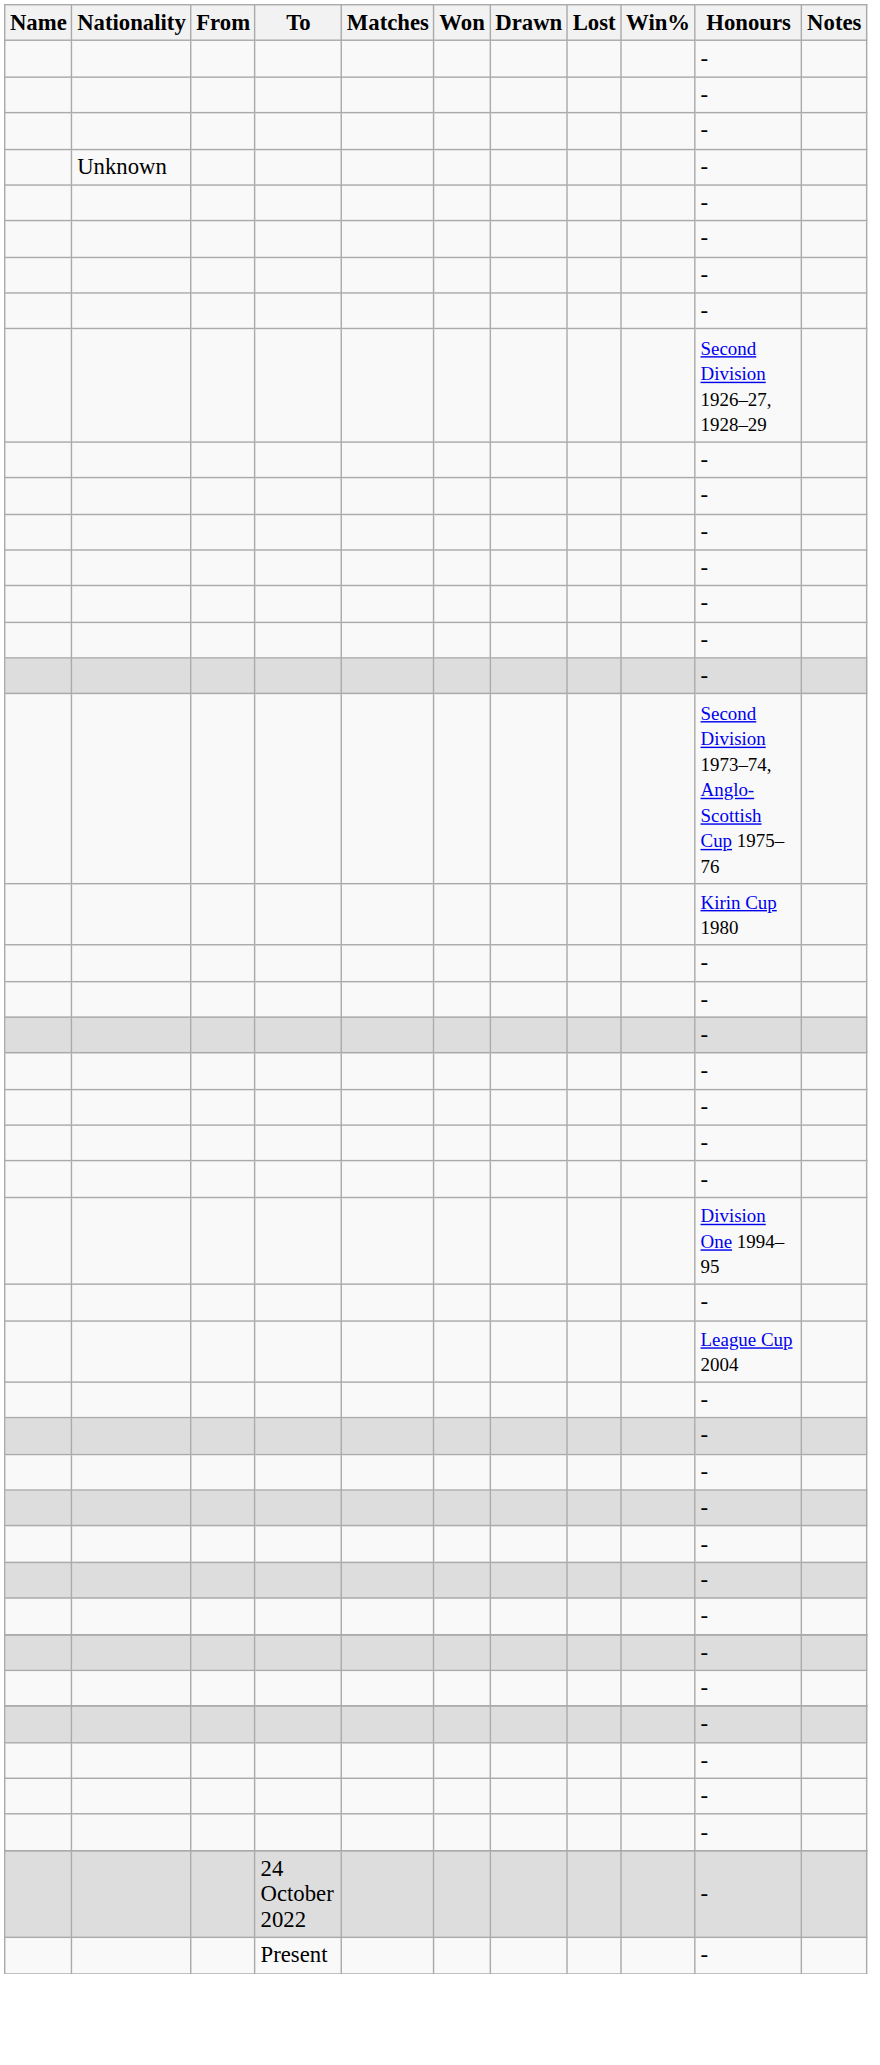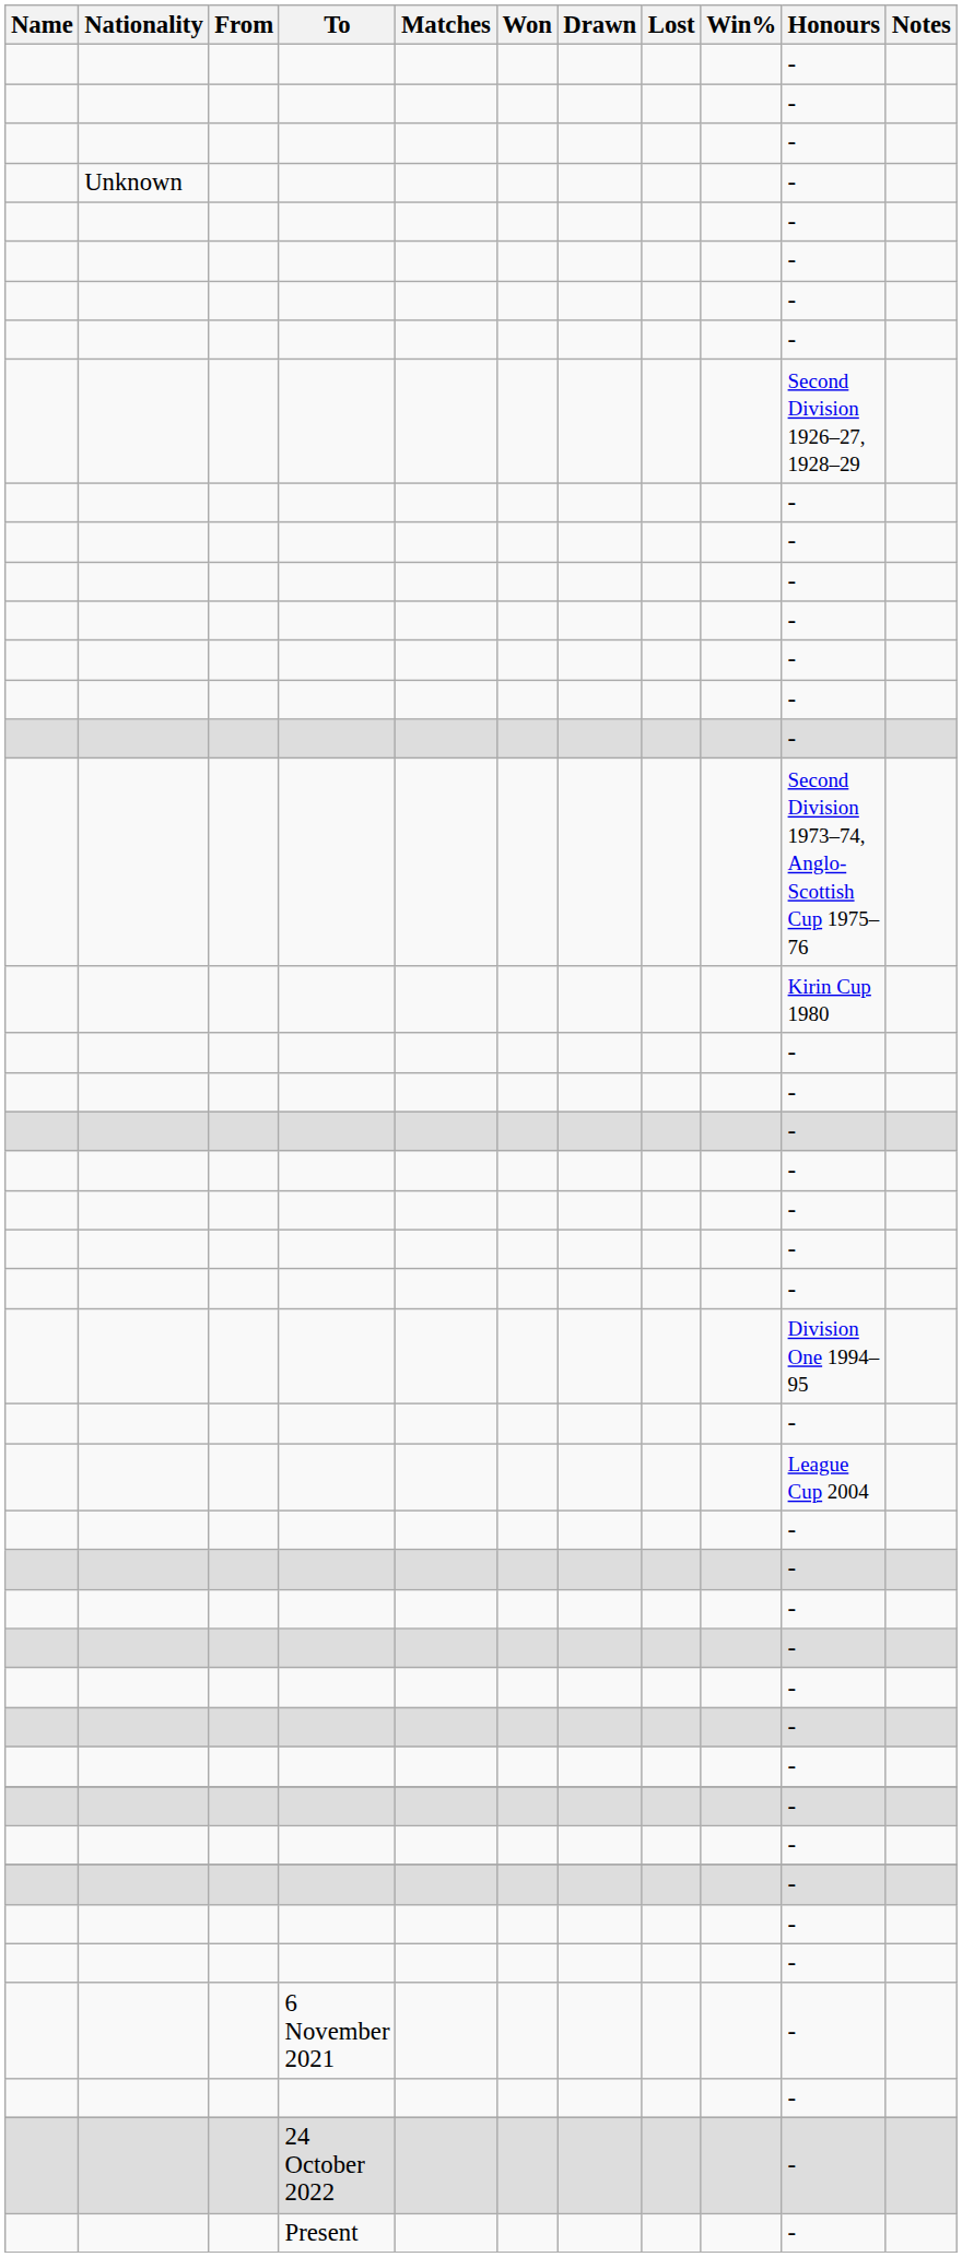+ row: 6 November 2021 | -
